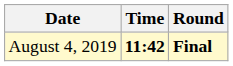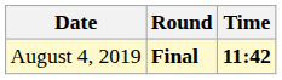columns swapped: Time <-> Round
